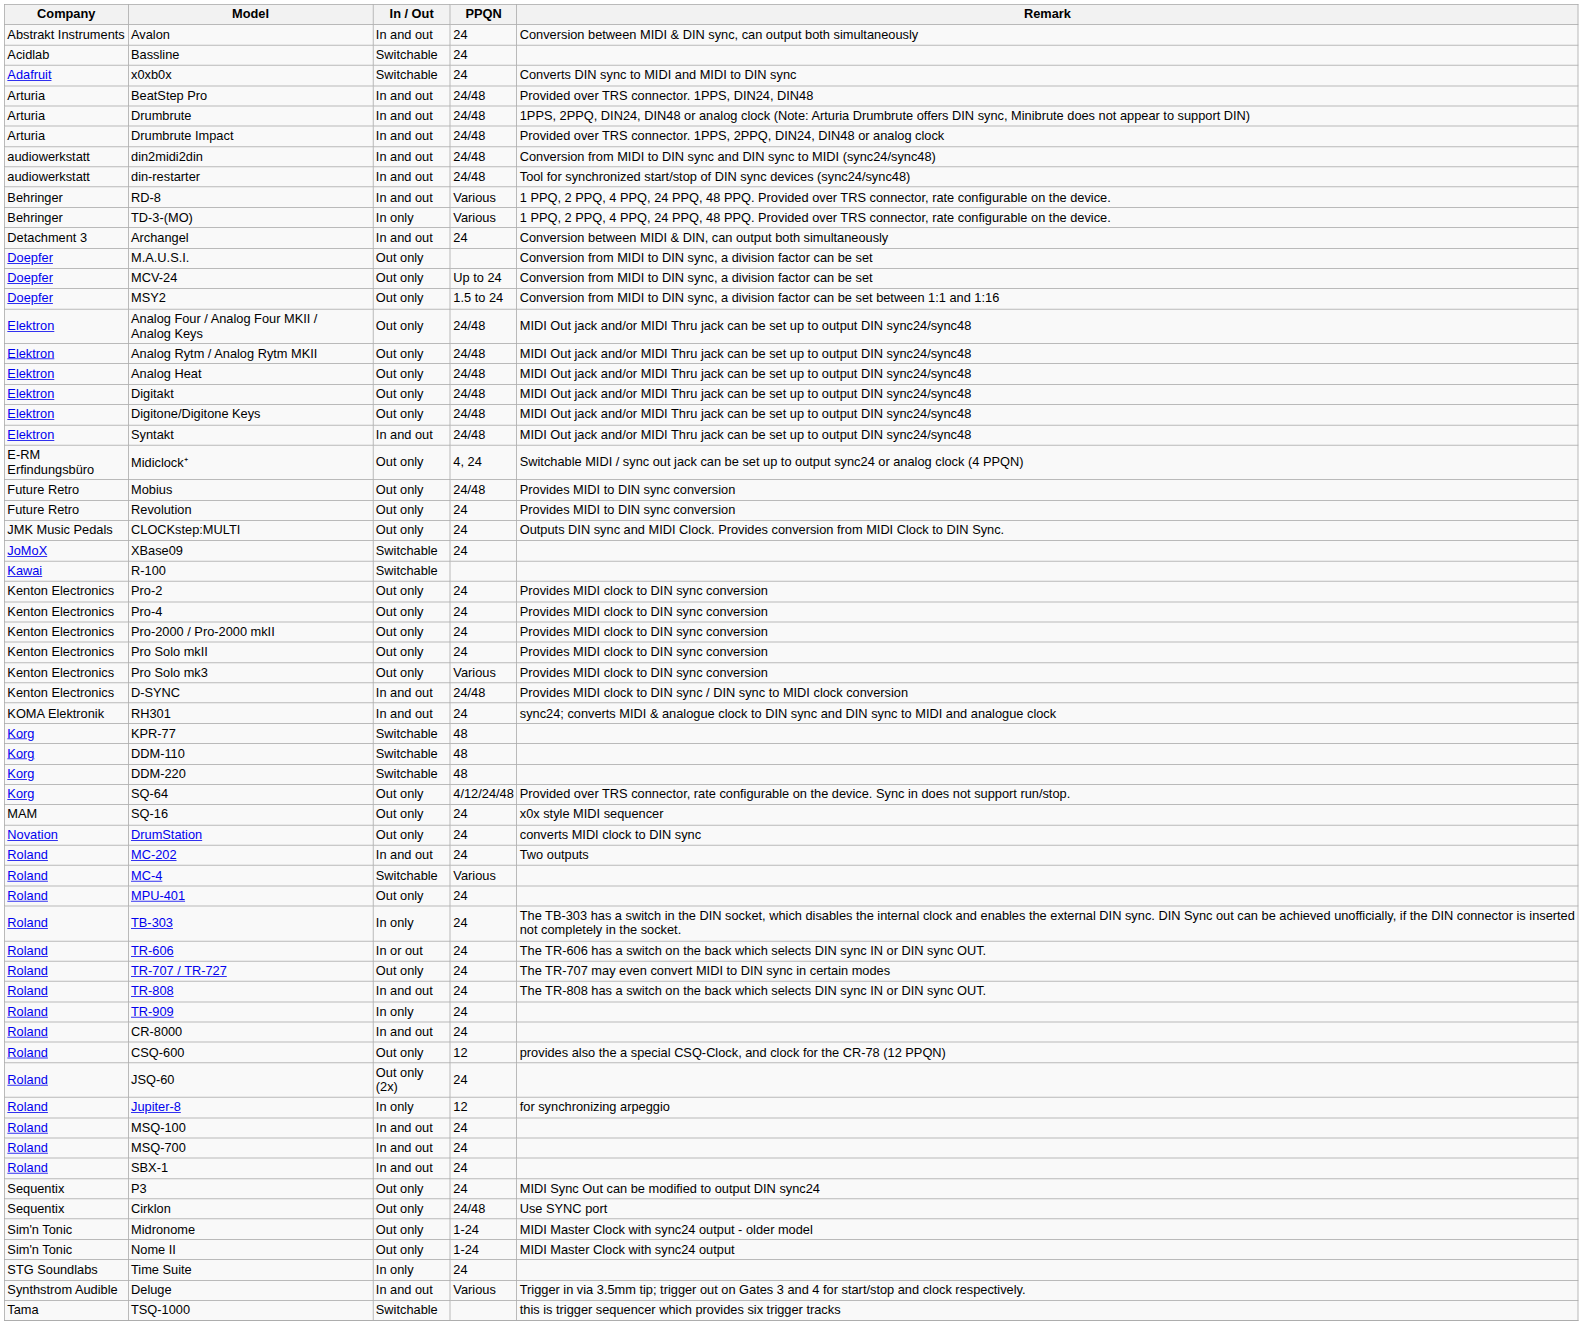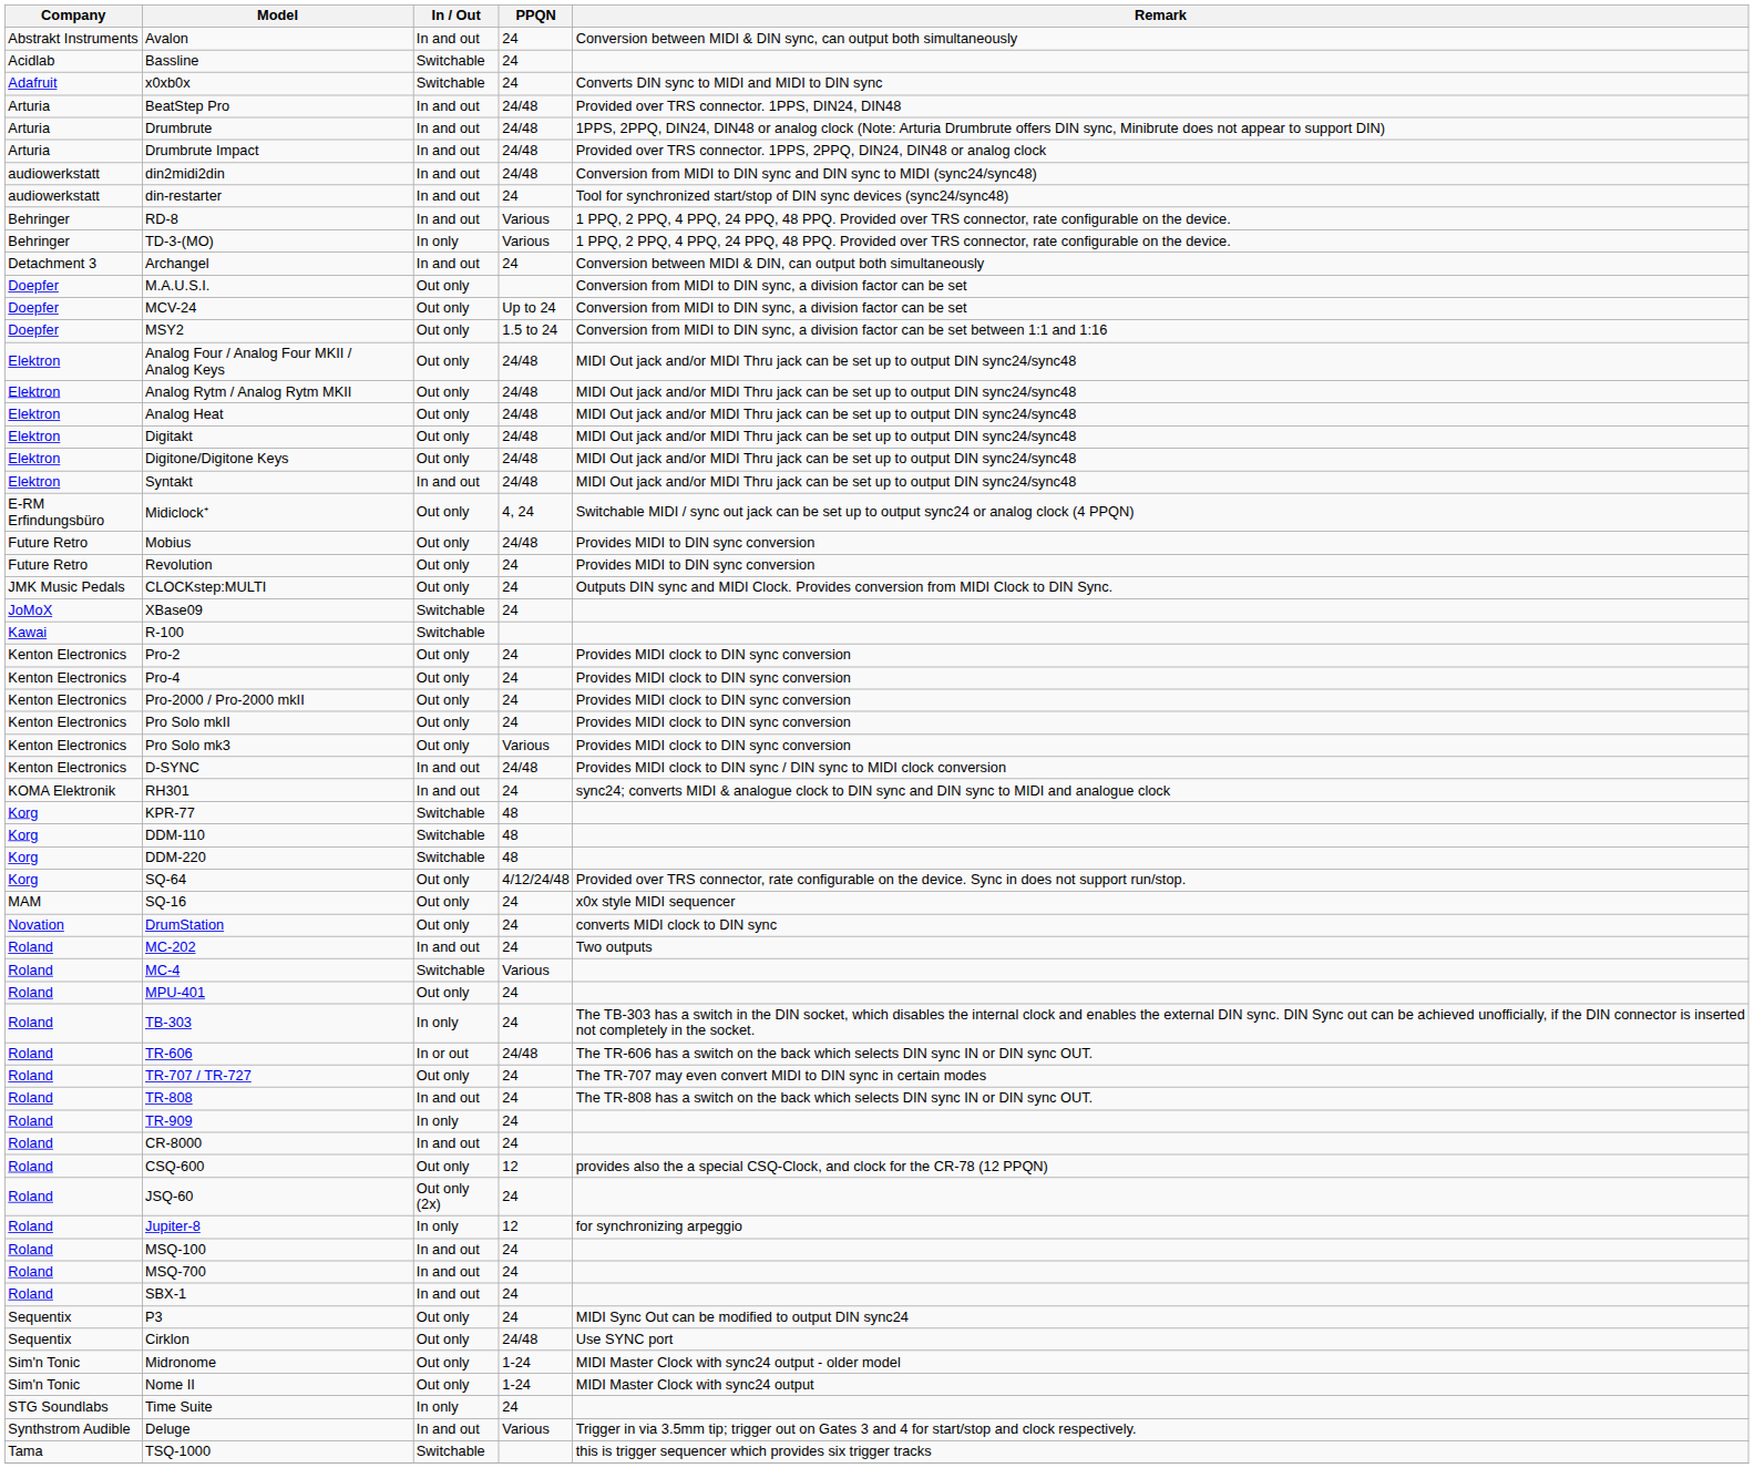din-restarter | PPQN: 24/48 -> 24
TR-606 | PPQN: 24 -> 24/48
